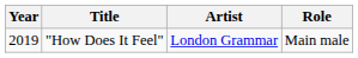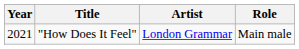"How Does It Feel" | Year: 2019 -> 2021
